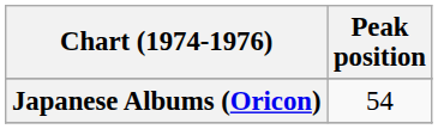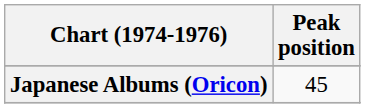Japanese Albums (Oricon) | Peak position: 54 -> 45
